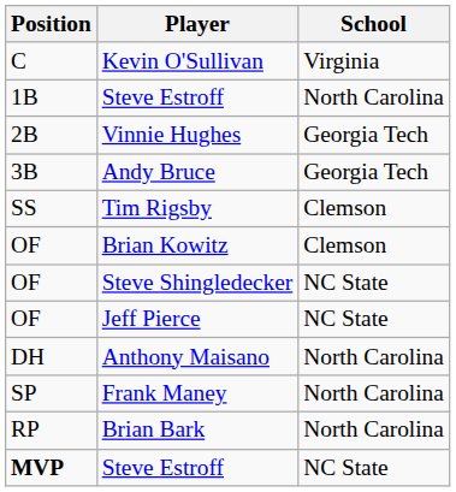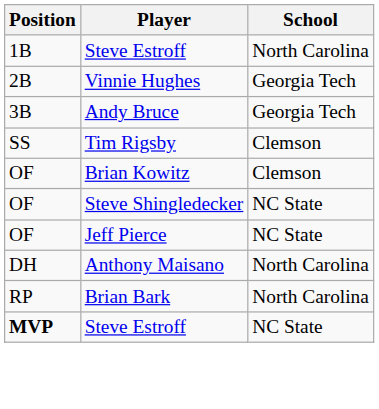- row: C | Kevin O'Sullivan | Virginia
- row: SP | Frank Maney | North Carolina
